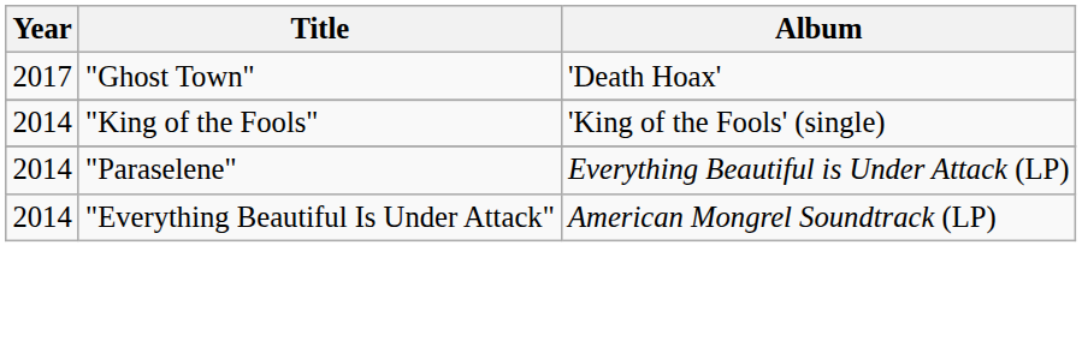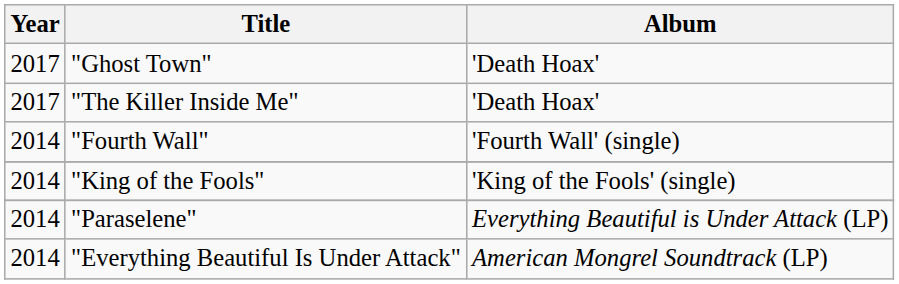+ row: 2017 | "The Killer Inside Me" | 'Death Hoax'
+ row: 2014 | "Fourth Wall" | 'Fourth Wall' (single)
